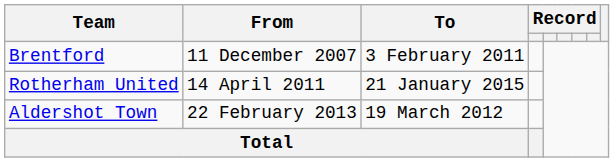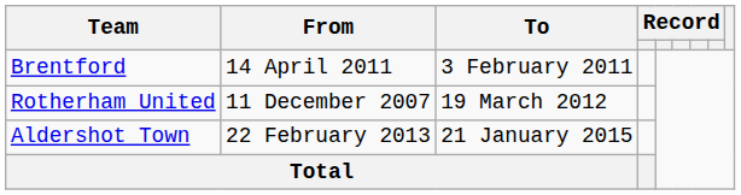Brentford | From: 11 December 2007 -> 14 April 2011
Rotherham United | From: 14 April 2011 -> 11 December 2007
Rotherham United | To: 21 January 2015 -> 19 March 2012
Aldershot Town | To: 19 March 2012 -> 21 January 2015
